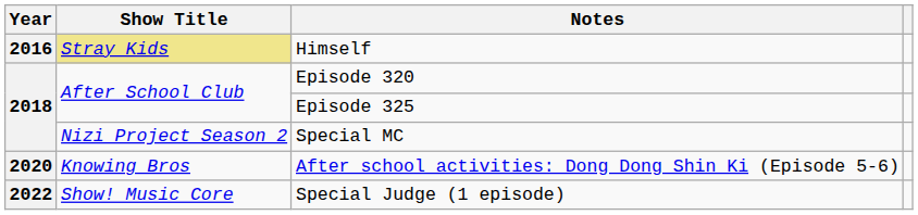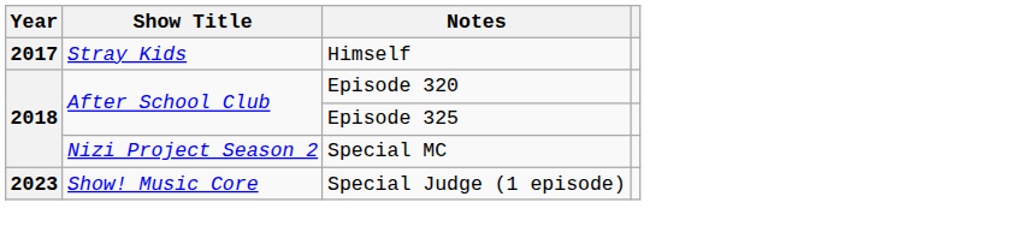Himself | Year: 2016 -> 2017
Himself | Show Title: khaki background -> no background
- row: 2020 | Knowing Bros | After school activities: Dong Dong Shin Ki (Episode 5-6)
Special Judge (1 episode) | Year: 2022 -> 2023
